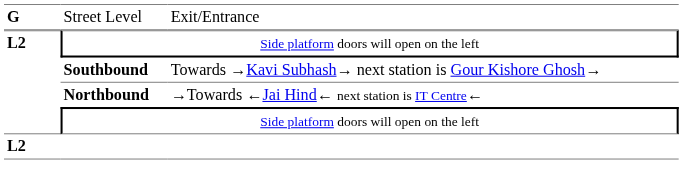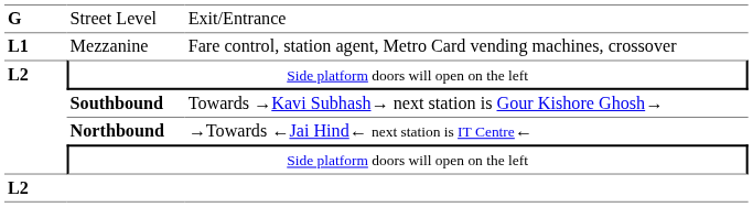+ row: L1 | Mezzanine | Fare control, station agent, Metro Card vending machines, crossover
